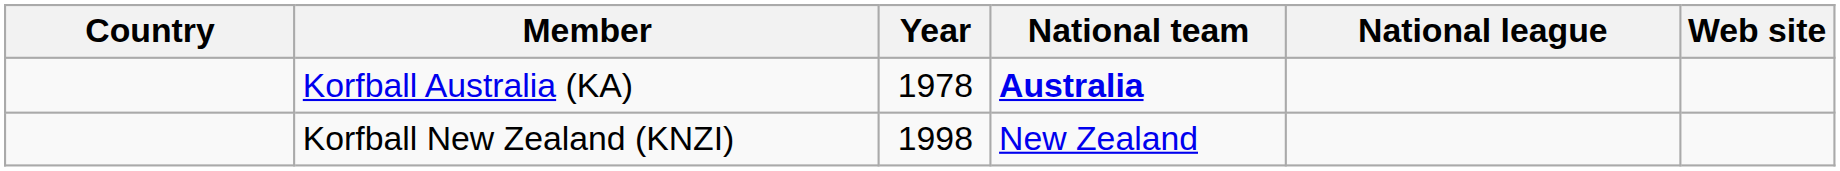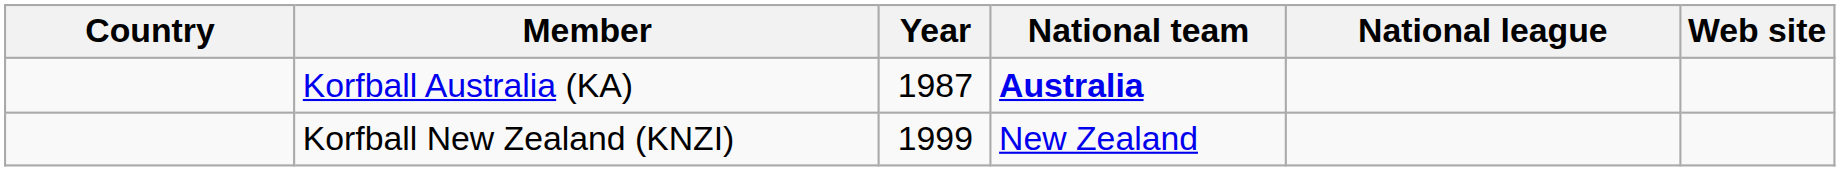Korfball Australia (KA) | Year: 1978 -> 1987
Korfball New Zealand (KNZI) | Year: 1998 -> 1999
